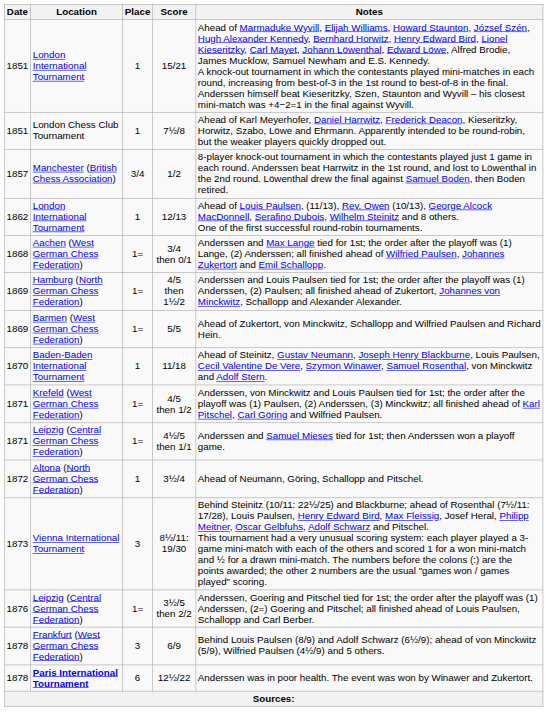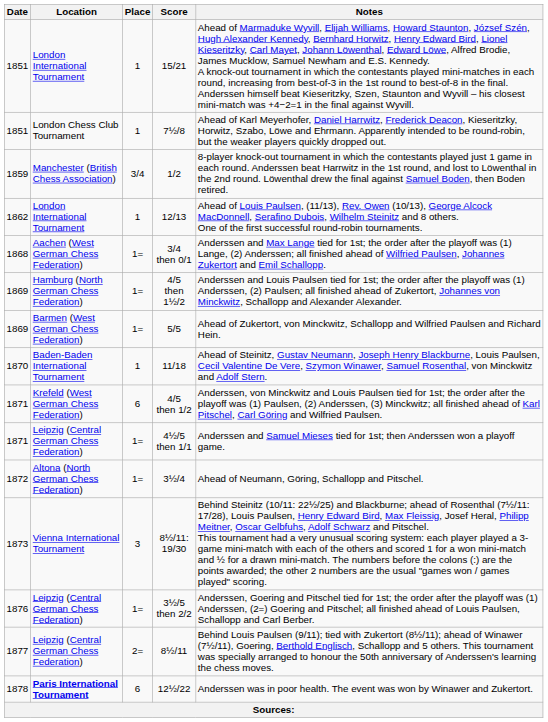1/2 | Date: 1857 -> 1859
4/5 then 1/2 | Place: 1= -> 6
3½/4 | Place: 1 -> 1=
+ row: 1877 | Leipzig (Central German Chess Federation) | 2= | 8½/11 | Behind Louis Paulsen (9/11); tied with Zukertort (8½/11); ahead of Winawer (7½/11), Goering, Berthold Englisch, Schallopp and 5 others. This tournament was specially arranged to honour the 50th anniversary of Anderssen's learning the chess moves.
- row: 1878 | Frankfurt (West German Chess Federation) | 3 | 6/9 | Behind Louis Paulsen (8/9) and Adolf Schwarz (6½/9); ahead of von Minckwitz (5/9), Wilfried Paulsen (4½/9) and 5 others.
